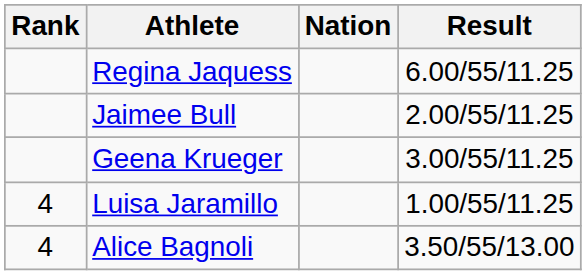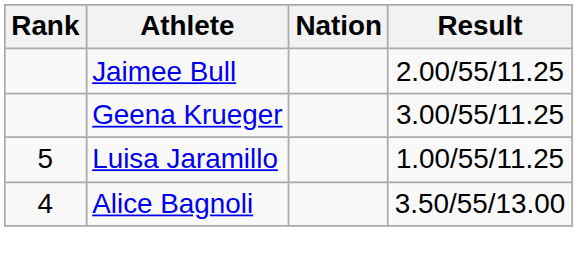- row: Regina Jaquess | 6.00/55/11.25
Luisa Jaramillo | Rank: 4 -> 5
